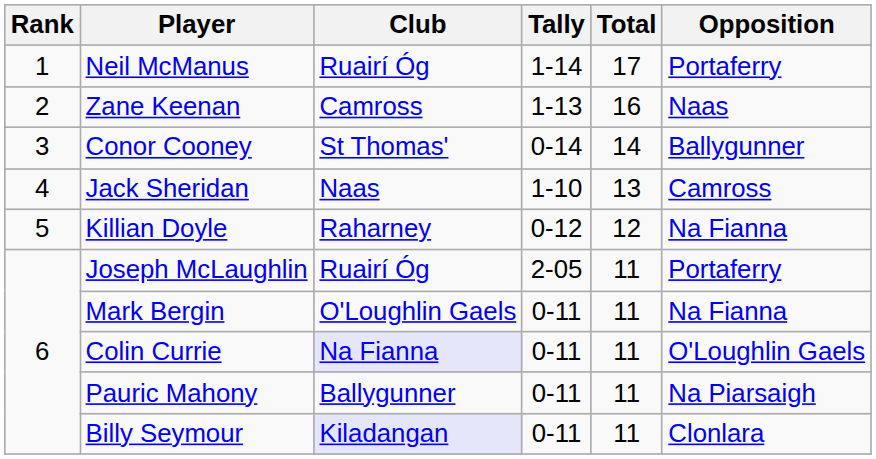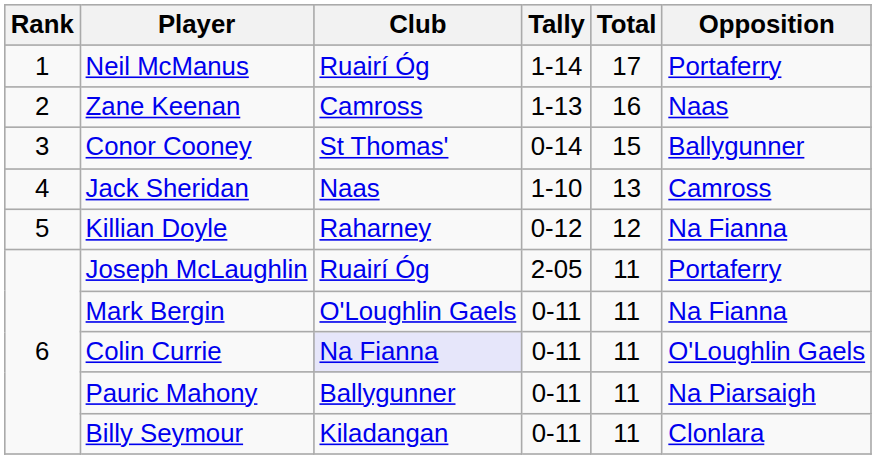Conor Cooney | Total: 14 -> 15
Billy Seymour | Club: lavender background -> no background
